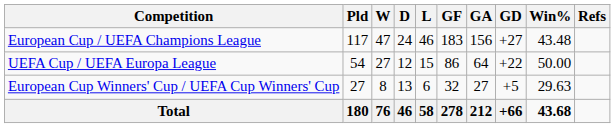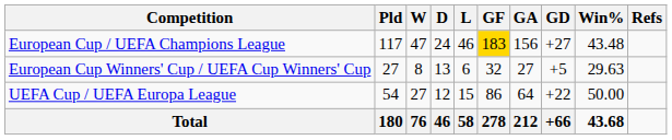European Cup / UEFA Champions League | GF: no background -> gold background
rows swapped: European Cup Winners' Cup / UEFA Cup Winners' Cup <-> UEFA Cup / UEFA Europa League
